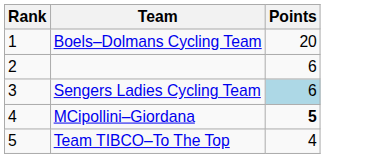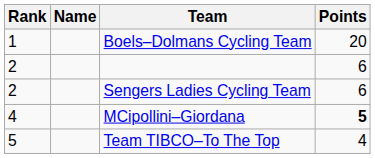+ column: Name
Sengers Ladies Cycling Team | Rank: 3 -> 2
Sengers Ladies Cycling Team | Points: lightblue background -> no background
